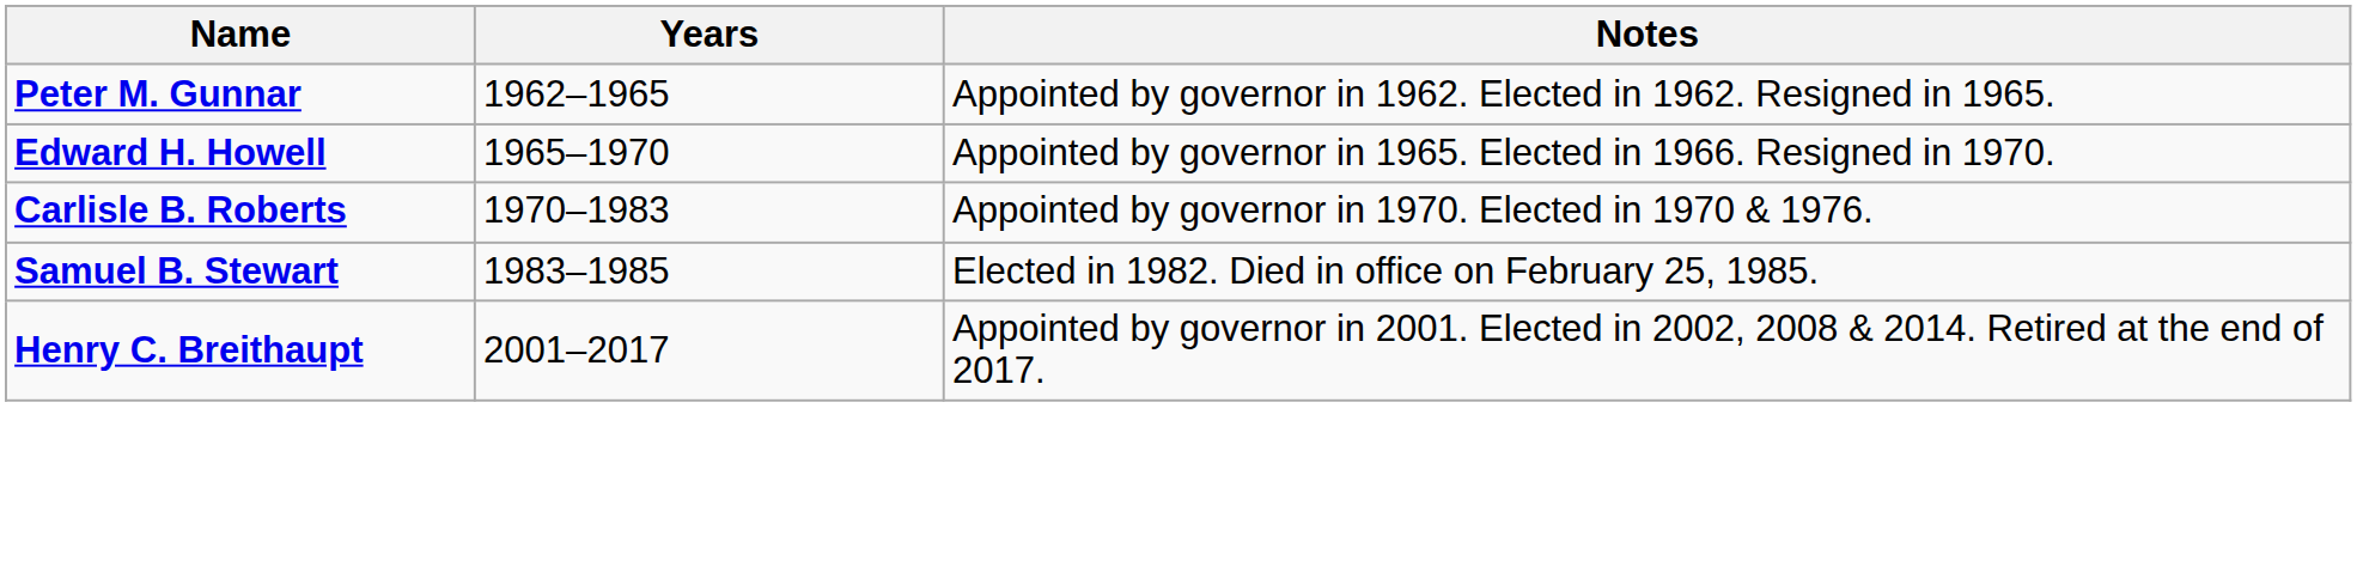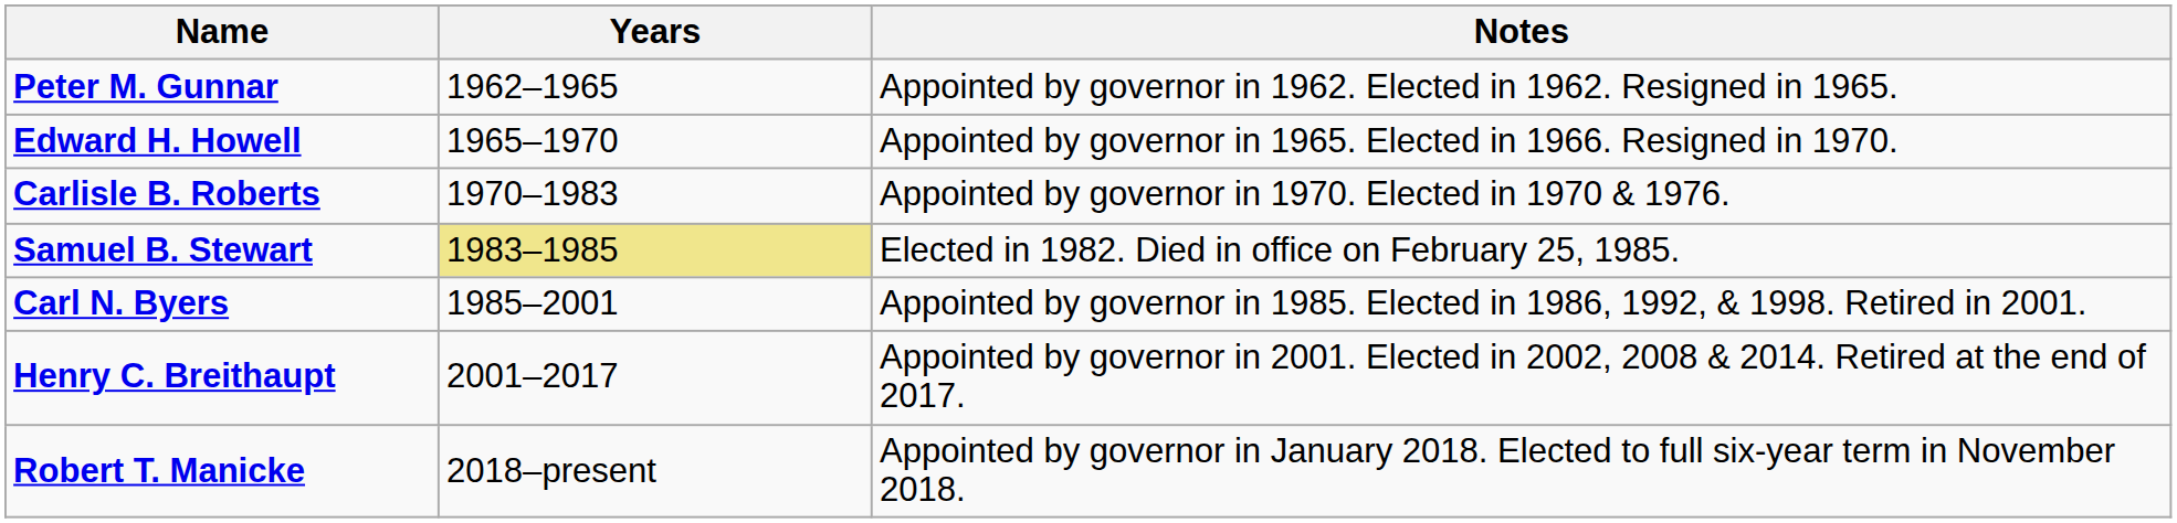Samuel B. Stewart | Years: no background -> khaki background
+ row: Carl N. Byers | 1985–2001 | Appointed by governor in 1985. Elected in 1986, 1992, & 1998. Retired in 2001.
+ row: Robert T. Manicke | 2018–present | Appointed by governor in January 2018. Elected to full six-year term in November 2018.
